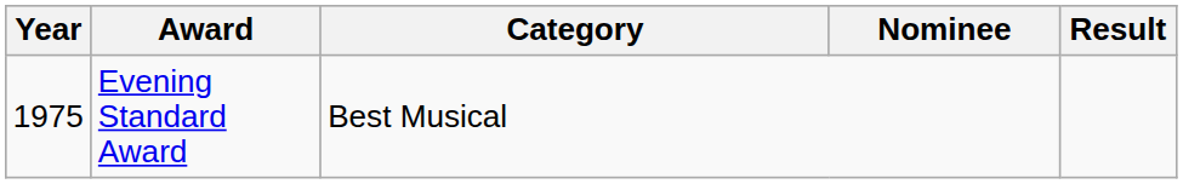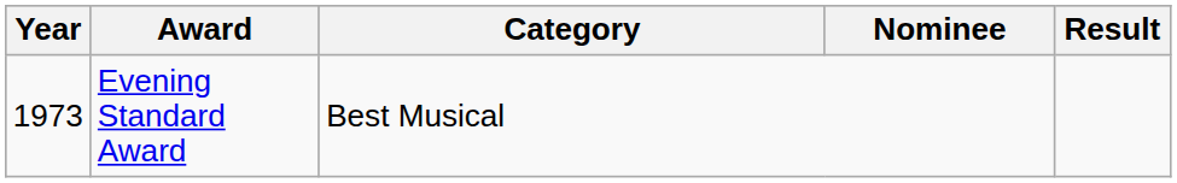Evening Standard Award | Year: 1975 -> 1973
